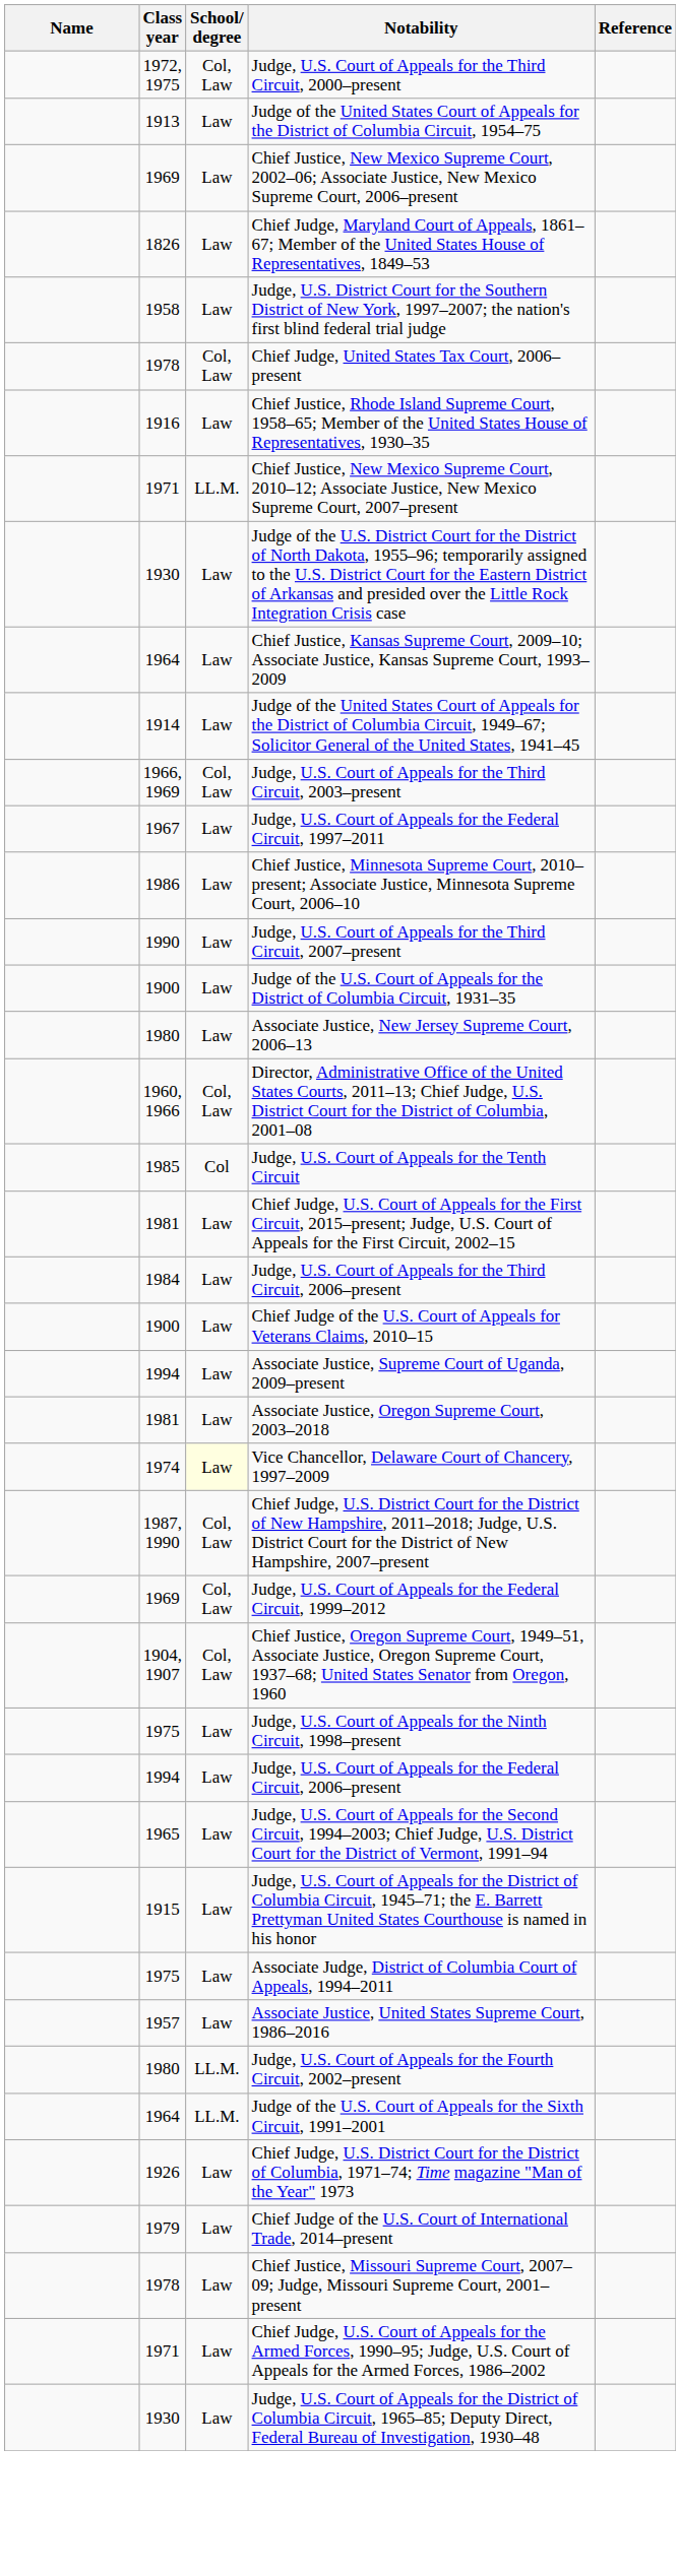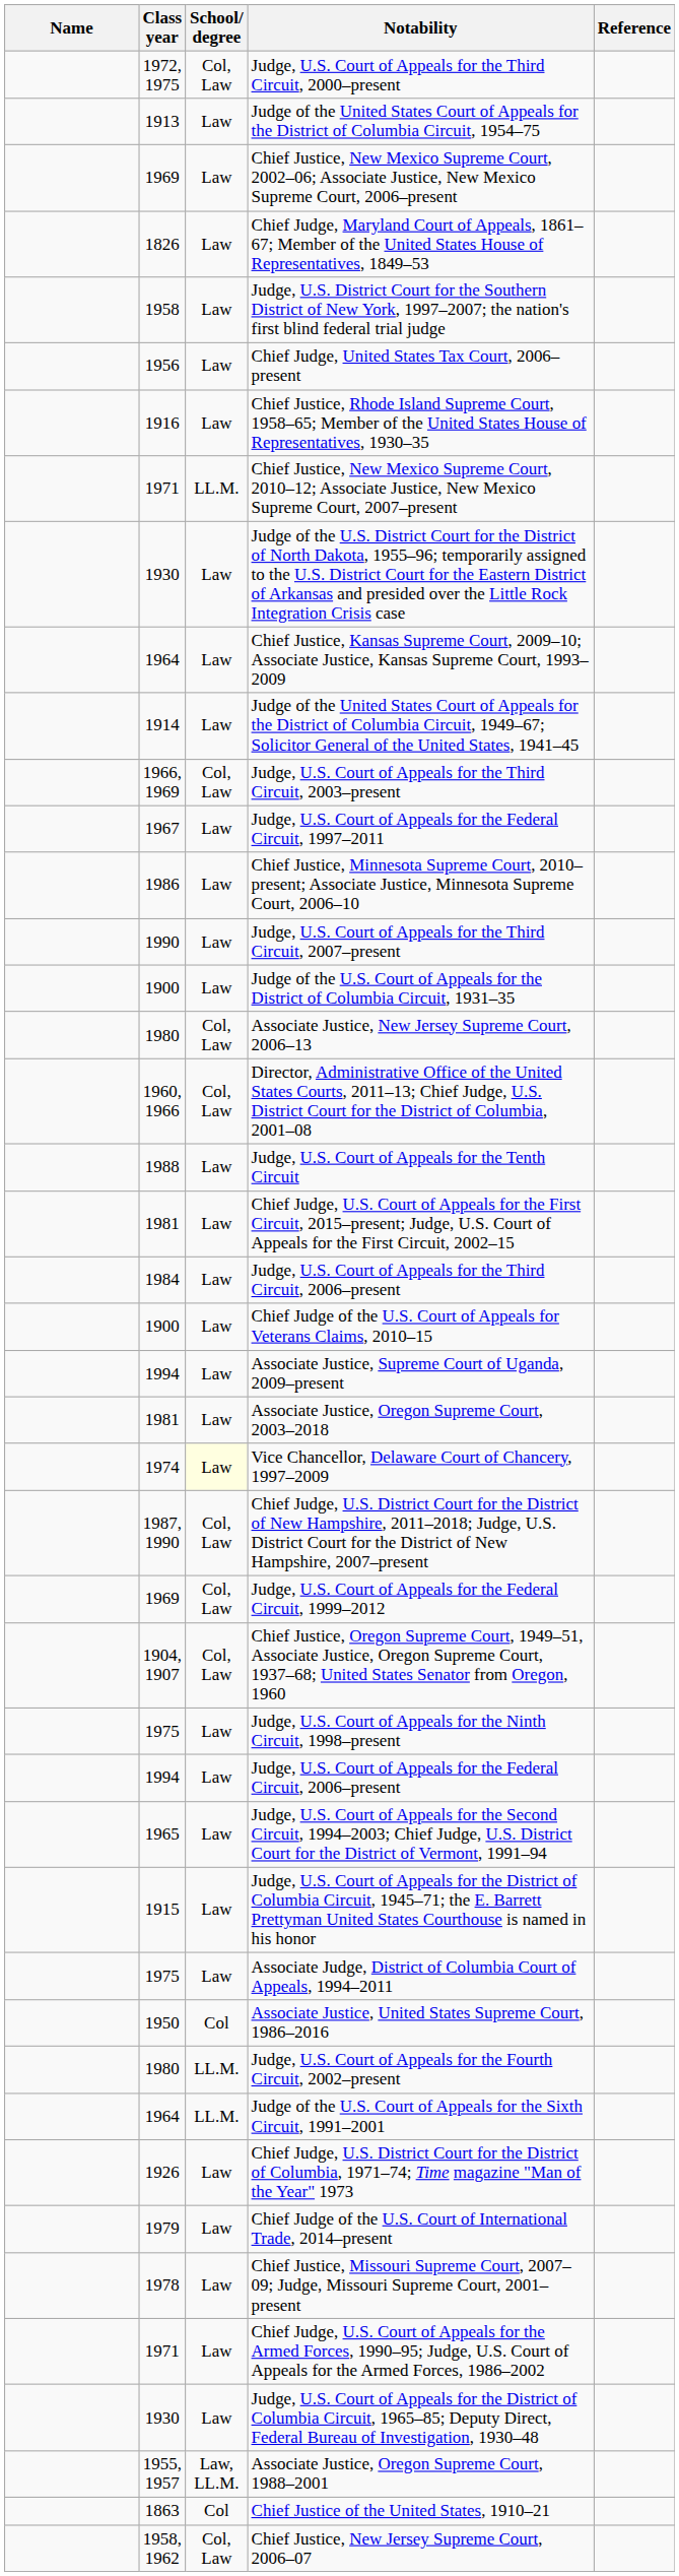Chief Judge, United States Tax Court, 2006–present | Class year: 1978 -> 1956
Chief Judge, United States Tax Court, 2006–present | School/ degree: Col, Law -> Law
Associate Justice, New Jersey Supreme Court, 2006–13 | School/ degree: Law -> Col, Law
Judge, U.S. Court of Appeals for the Tenth Circuit | Class year: 1985 -> 1988
Judge, U.S. Court of Appeals for the Tenth Circuit | School/ degree: Col -> Law
Associate Justice, United States Supreme Court, 1986–2016 | Class year: 1957 -> 1950
Associate Justice, United States Supreme Court, 1986–2016 | School/ degree: Law -> Col
+ row: 1955, 1957 | Law, LL.M. | Associate Justice, Oregon Supreme Court, 1988–2001
+ row: 1863 | Col | Chief Justice of the United States, 1910–21
+ row: 1958, 1962 | Col, Law | Chief Justice, New Jersey Supreme Court, 2006–07
